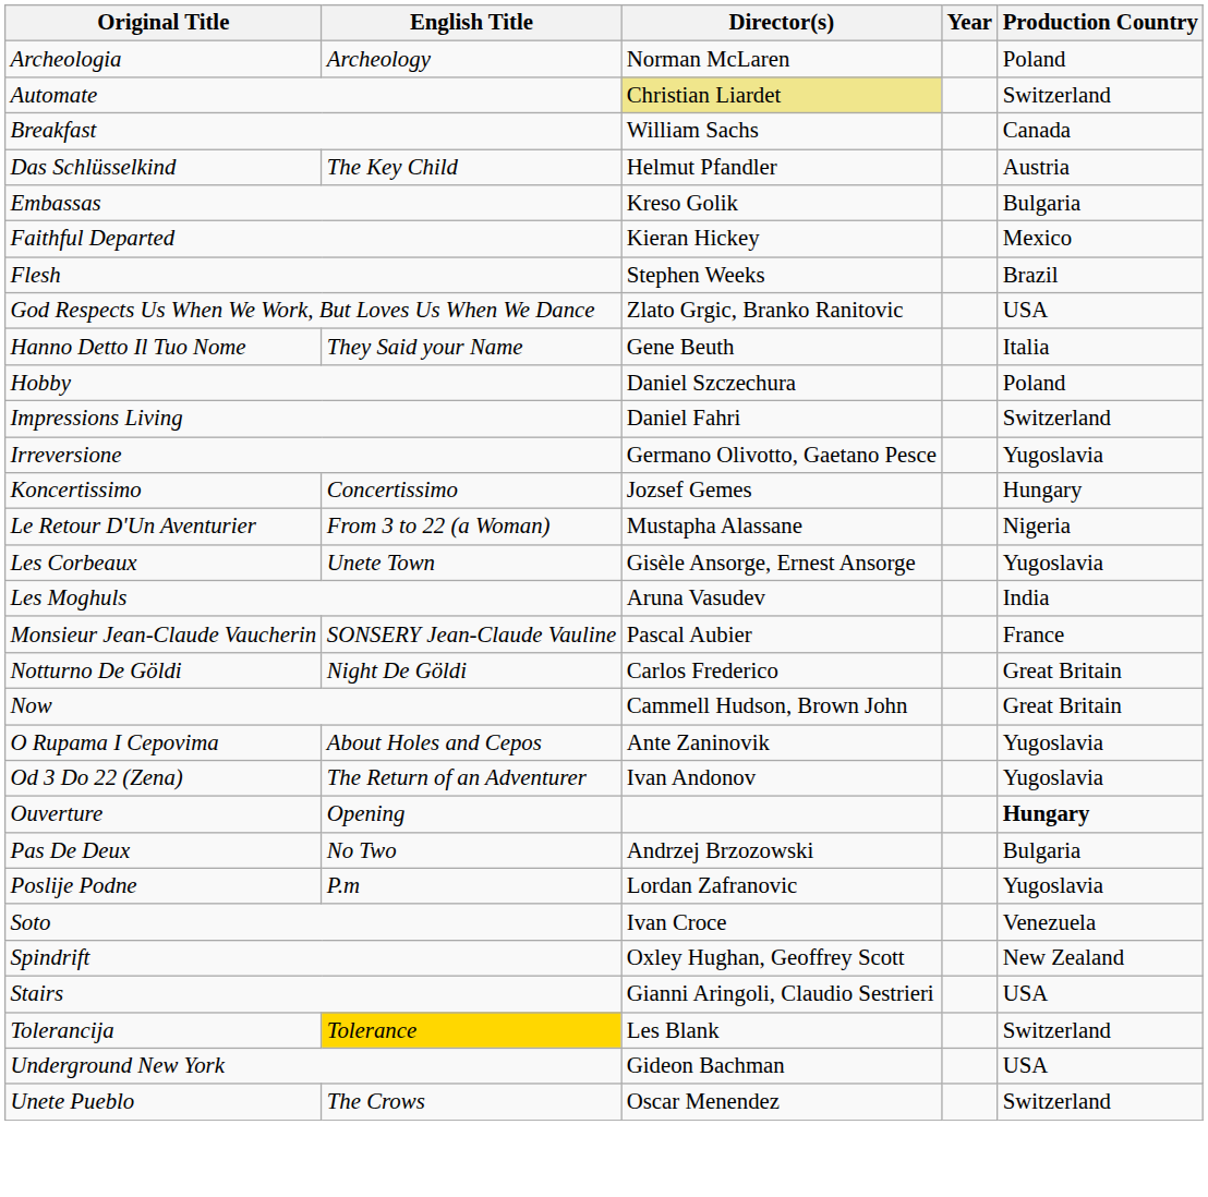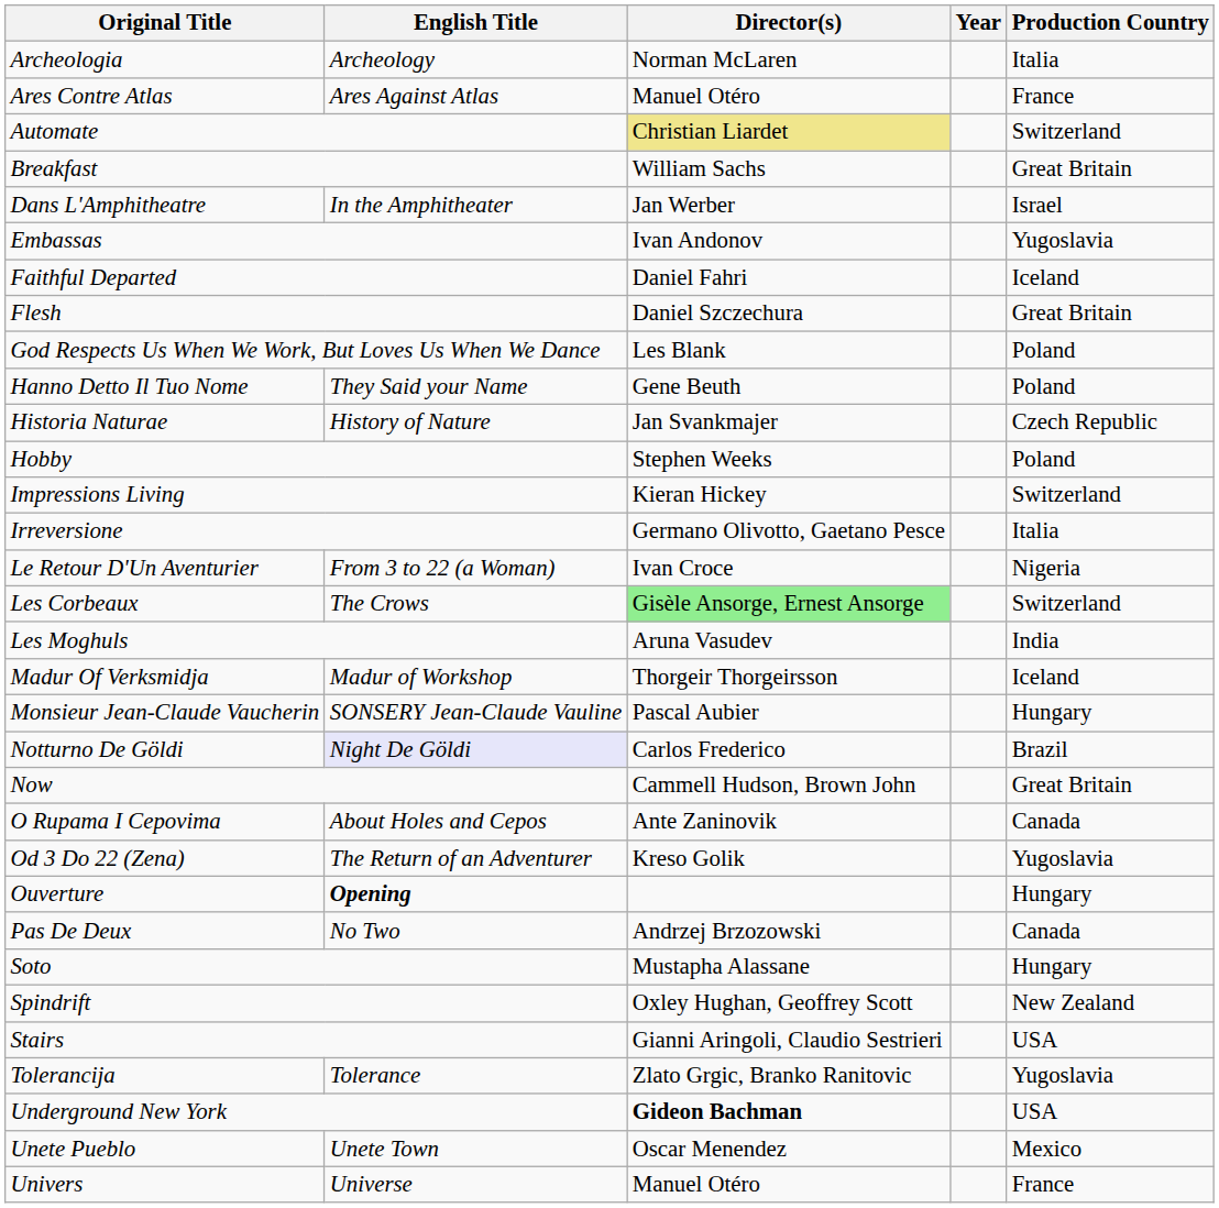Archeologia | Production Country: Poland -> Italia
+ row: Ares Contre Atlas | Ares Against Atlas | Manuel Otéro | France
Breakfast | Production Country: Canada -> Great Britain
+ row: Dans L'Amphitheatre | In the Amphitheater | Jan Werber | Israel
- row: Das Schlüsselkind | The Key Child | Helmut Pfandler | Austria
Embassas | Director(s): Kreso Golik -> Ivan Andonov
Embassas | Production Country: Bulgaria -> Yugoslavia
Faithful Departed | Director(s): Kieran Hickey -> Daniel Fahri
Faithful Departed | Production Country: Mexico -> Iceland
Flesh | Director(s): Stephen Weeks -> Daniel Szczechura
Flesh | Production Country: Brazil -> Great Britain
God Respects Us When We Work, But Loves Us When We Dance | Director(s): Zlato Grgic, Branko Ranitovic -> Les Blank
God Respects Us When We Work, But Loves Us When We Dance | Production Country: USA -> Poland
Hanno Detto Il Tuo Nome | Production Country: Italia -> Poland
+ row: Historia Naturae | History of Nature | Jan Svankmajer | Czech Republic
Hobby | Director(s): Daniel Szczechura -> Stephen Weeks
Impressions Living | Director(s): Daniel Fahri -> Kieran Hickey
Irreversione | Production Country: Yugoslavia -> Italia
- row: Koncertissimo | Concertissimo | Jozsef Gemes | Hungary
Le Retour D'Un Aventurier | Director(s): Mustapha Alassane -> Ivan Croce
Les Corbeaux | English Title: Unete Town -> The Crows
Les Corbeaux | Director(s): no background -> lightgreen background
Les Corbeaux | Production Country: Yugoslavia -> Switzerland
+ row: Madur Of Verksmidja | Madur of Workshop | Thorgeir Thorgeirsson | Iceland
Monsieur Jean-Claude Vaucherin | Production Country: France -> Hungary
Notturno De Göldi | English Title: no background -> lavender background
Notturno De Göldi | Production Country: Great Britain -> Brazil
O Rupama I Cepovima | Production Country: Yugoslavia -> Canada
Od 3 Do 22 (Zena) | Director(s): Ivan Andonov -> Kreso Golik
Ouverture | English Title: normal -> bold
Ouverture | Production Country: bold -> normal
Pas De Deux | Production Country: Bulgaria -> Canada
- row: Poslije Podne | P.m | Lordan Zafranovic | Yugoslavia
Soto | Director(s): Ivan Croce -> Mustapha Alassane
Soto | Production Country: Venezuela -> Hungary
Tolerancija | English Title: gold background -> no background
Tolerancija | Director(s): Les Blank -> Zlato Grgic, Branko Ranitovic
Tolerancija | Production Country: Switzerland -> Yugoslavia
Underground New York | Director(s): normal -> bold
Unete Pueblo | English Title: The Crows -> Unete Town
Unete Pueblo | Production Country: Switzerland -> Mexico
+ row: Univers | Universe | Manuel Otéro | France
